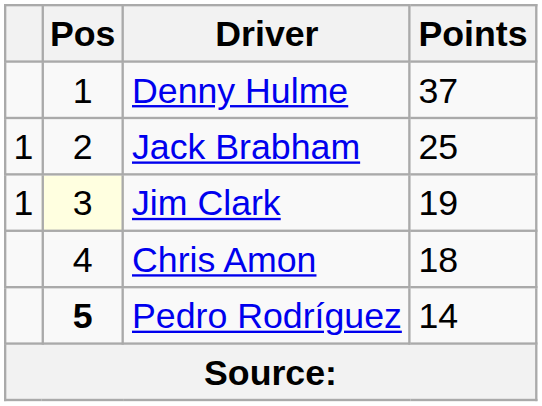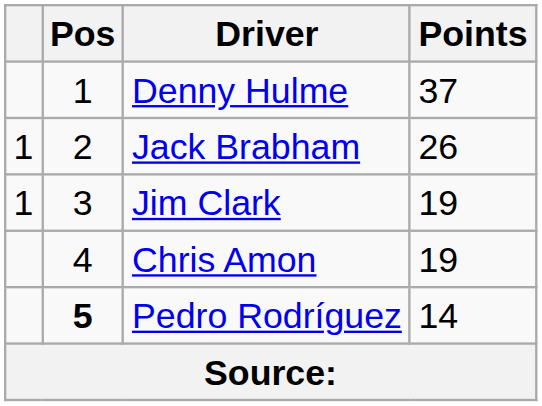Jack Brabham | Points: 25 -> 26
Jim Clark | Pos: lightyellow background -> no background
Chris Amon | Points: 18 -> 19
